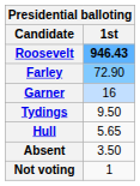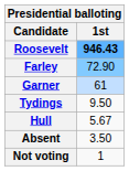Garner | 1st: 16 -> 61
Hull | 1st: 5.65 -> 5.67
